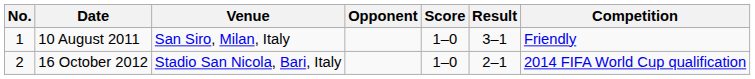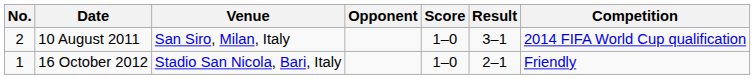10 August 2011 | No.: 1 -> 2
10 August 2011 | Competition: Friendly -> 2014 FIFA World Cup qualification
16 October 2012 | No.: 2 -> 1
16 October 2012 | Competition: 2014 FIFA World Cup qualification -> Friendly
